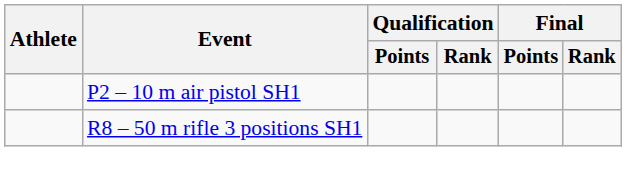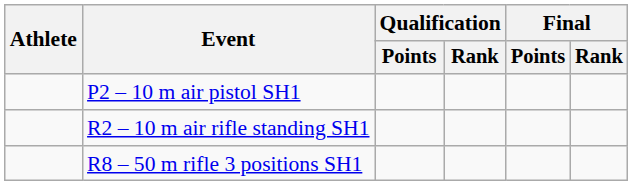+ row: R2 – 10 m air rifle standing SH1
